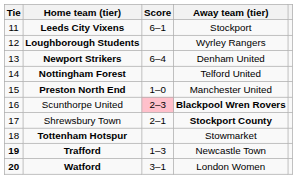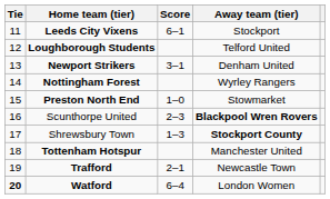Loughborough Students | Away team (tier): Wyrley Rangers -> Telford United
Newport Strikers | Score: 6–4 -> 3–1
Nottingham Forest | Away team (tier): Telford United -> Wyrley Rangers
Preston North End | Away team (tier): Manchester United -> Stowmarket
Scunthorpe United | Score: pink background -> no background
Shrewsbury Town | Score: 2–1 -> 1–3
Tottenham Hotspur | Away team (tier): Stowmarket -> Manchester United
Trafford | Tie: bold -> normal
Trafford | Score: 1–3 -> 2–1
Watford | Score: 3–1 -> 6–4
